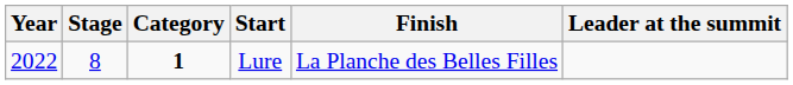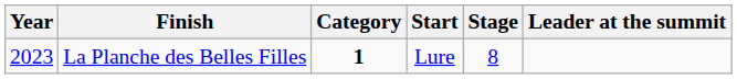columns swapped: Stage <-> Finish
Lure | Year: 2022 -> 2023
